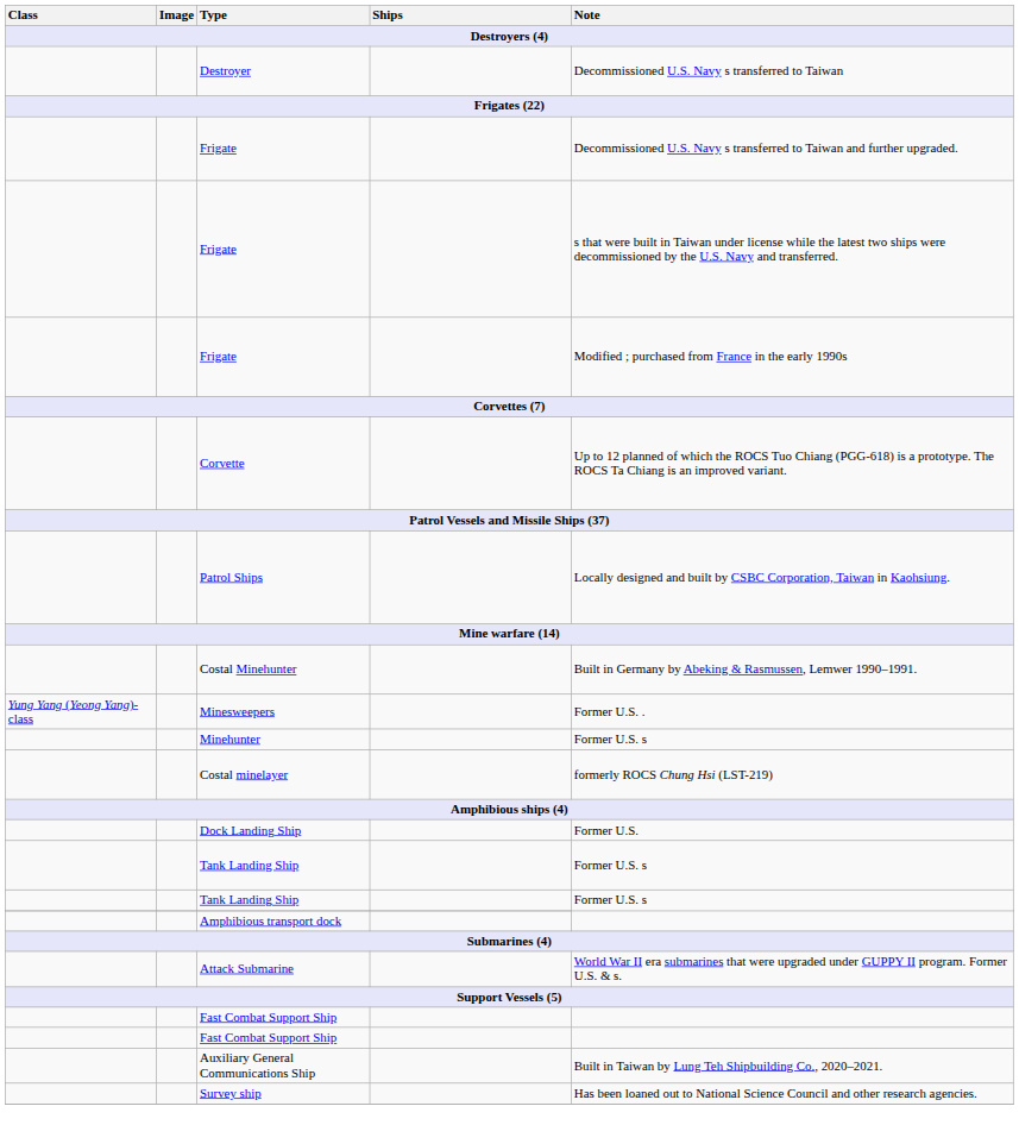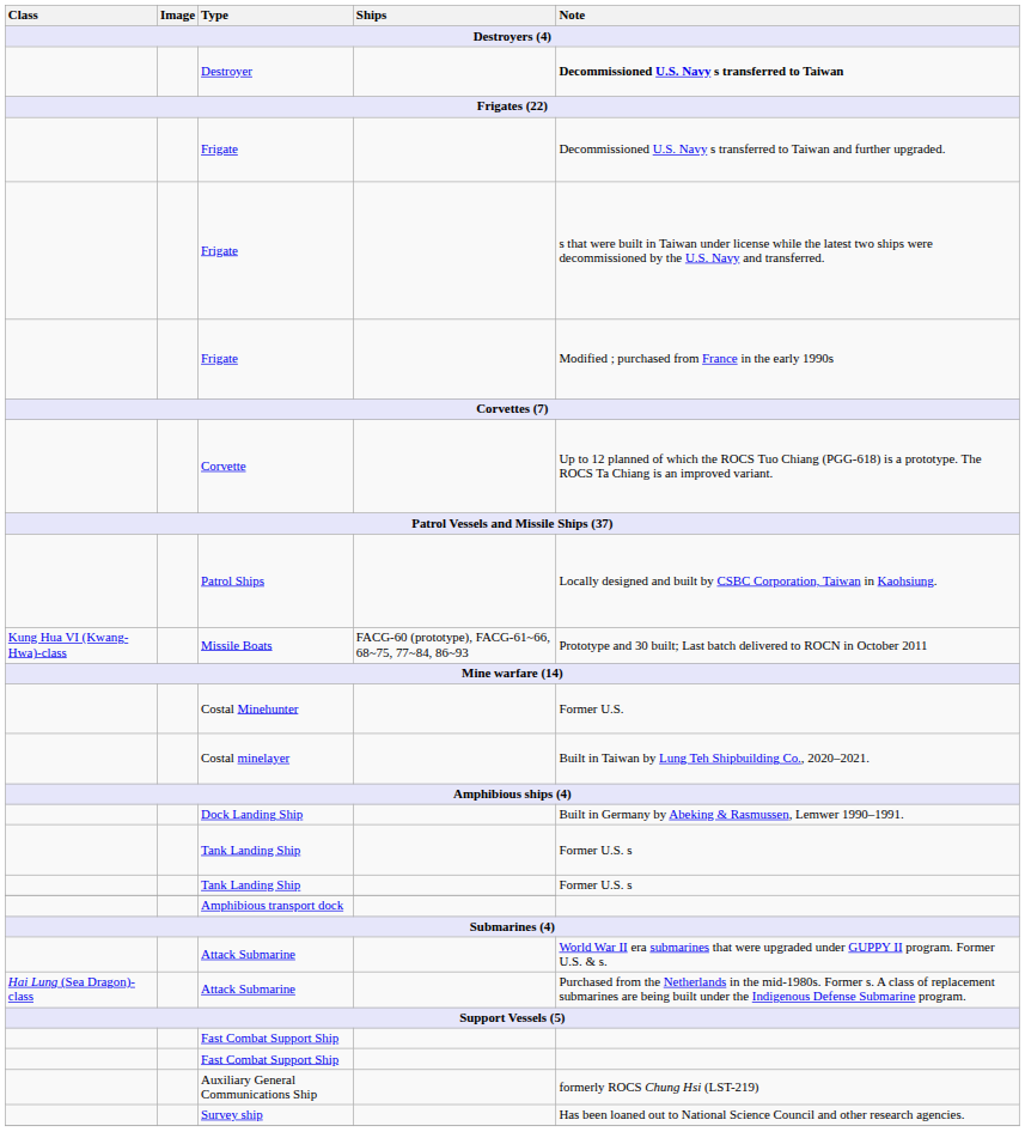Destroyer | Note: normal -> bold
+ row: Kung Hua VI (Kwang-Hwa)-class | Missile Boats | FACG-60 (prototype), FACG-61~66, 68~75, 77~84, 86~93 | Prototype and 30 built; Last batch delivered to ROCN in October 2011
Costal Minehunter | Note: Built in Germany by Abeking & Rasmussen, Lemwer 1990–1991. -> Former U.S.
- row: Yung Yang (Yeong Yang)-class | Minesweepers | Former U.S. .
- row: Minehunter | Former U.S. s
Costal minelayer | Note: formerly ROCS Chung Hsi (LST-219) -> Built in Taiwan by Lung Teh Shipbuilding Co., 2020–2021.
Dock Landing Ship | Note: Former U.S. -> Built in Germany by Abeking & Rasmussen, Lemwer 1990–1991.
+ row: Hai Lung (Sea Dragon)-class | Attack Submarine | Purchased from the Netherlands in the mid-1980s. Former s. A class of replacement submarines are being built under the Indigenous Defense Submarine program.
Auxiliary General Communications Ship | Note: Built in Taiwan by Lung Teh Shipbuilding Co., 2020–2021. -> formerly ROCS Chung Hsi (LST-219)
